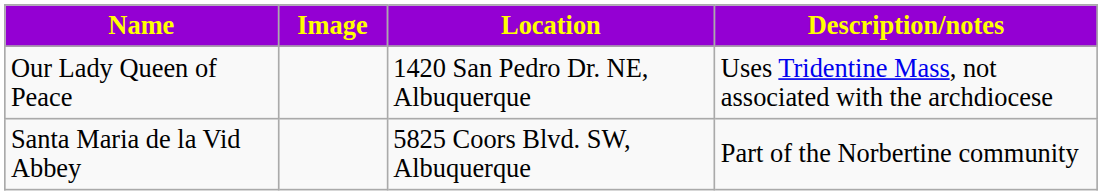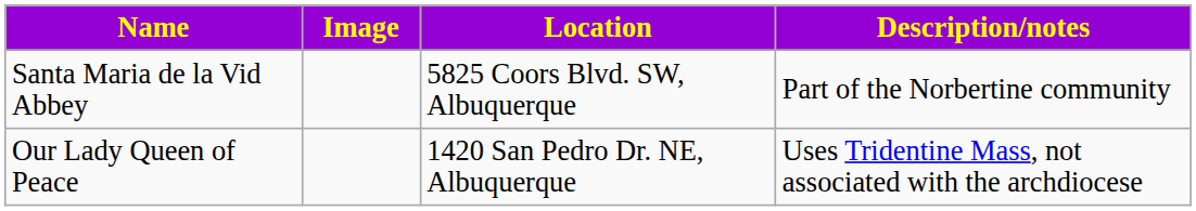rows swapped: Santa Maria de la Vid Abbey <-> Our Lady Queen of Peace
